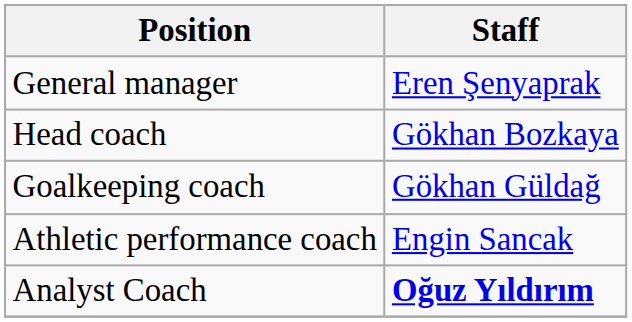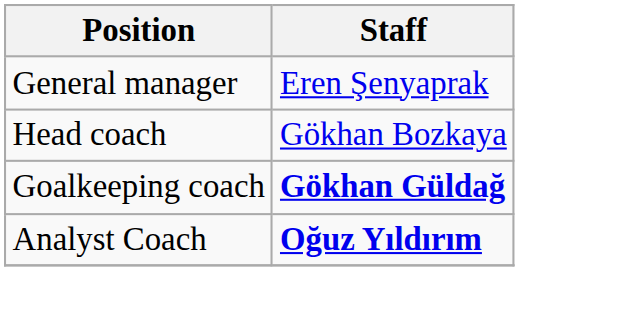Goalkeeping coach | Staff: normal -> bold
- row: Athletic performance coach | Engin Sancak
